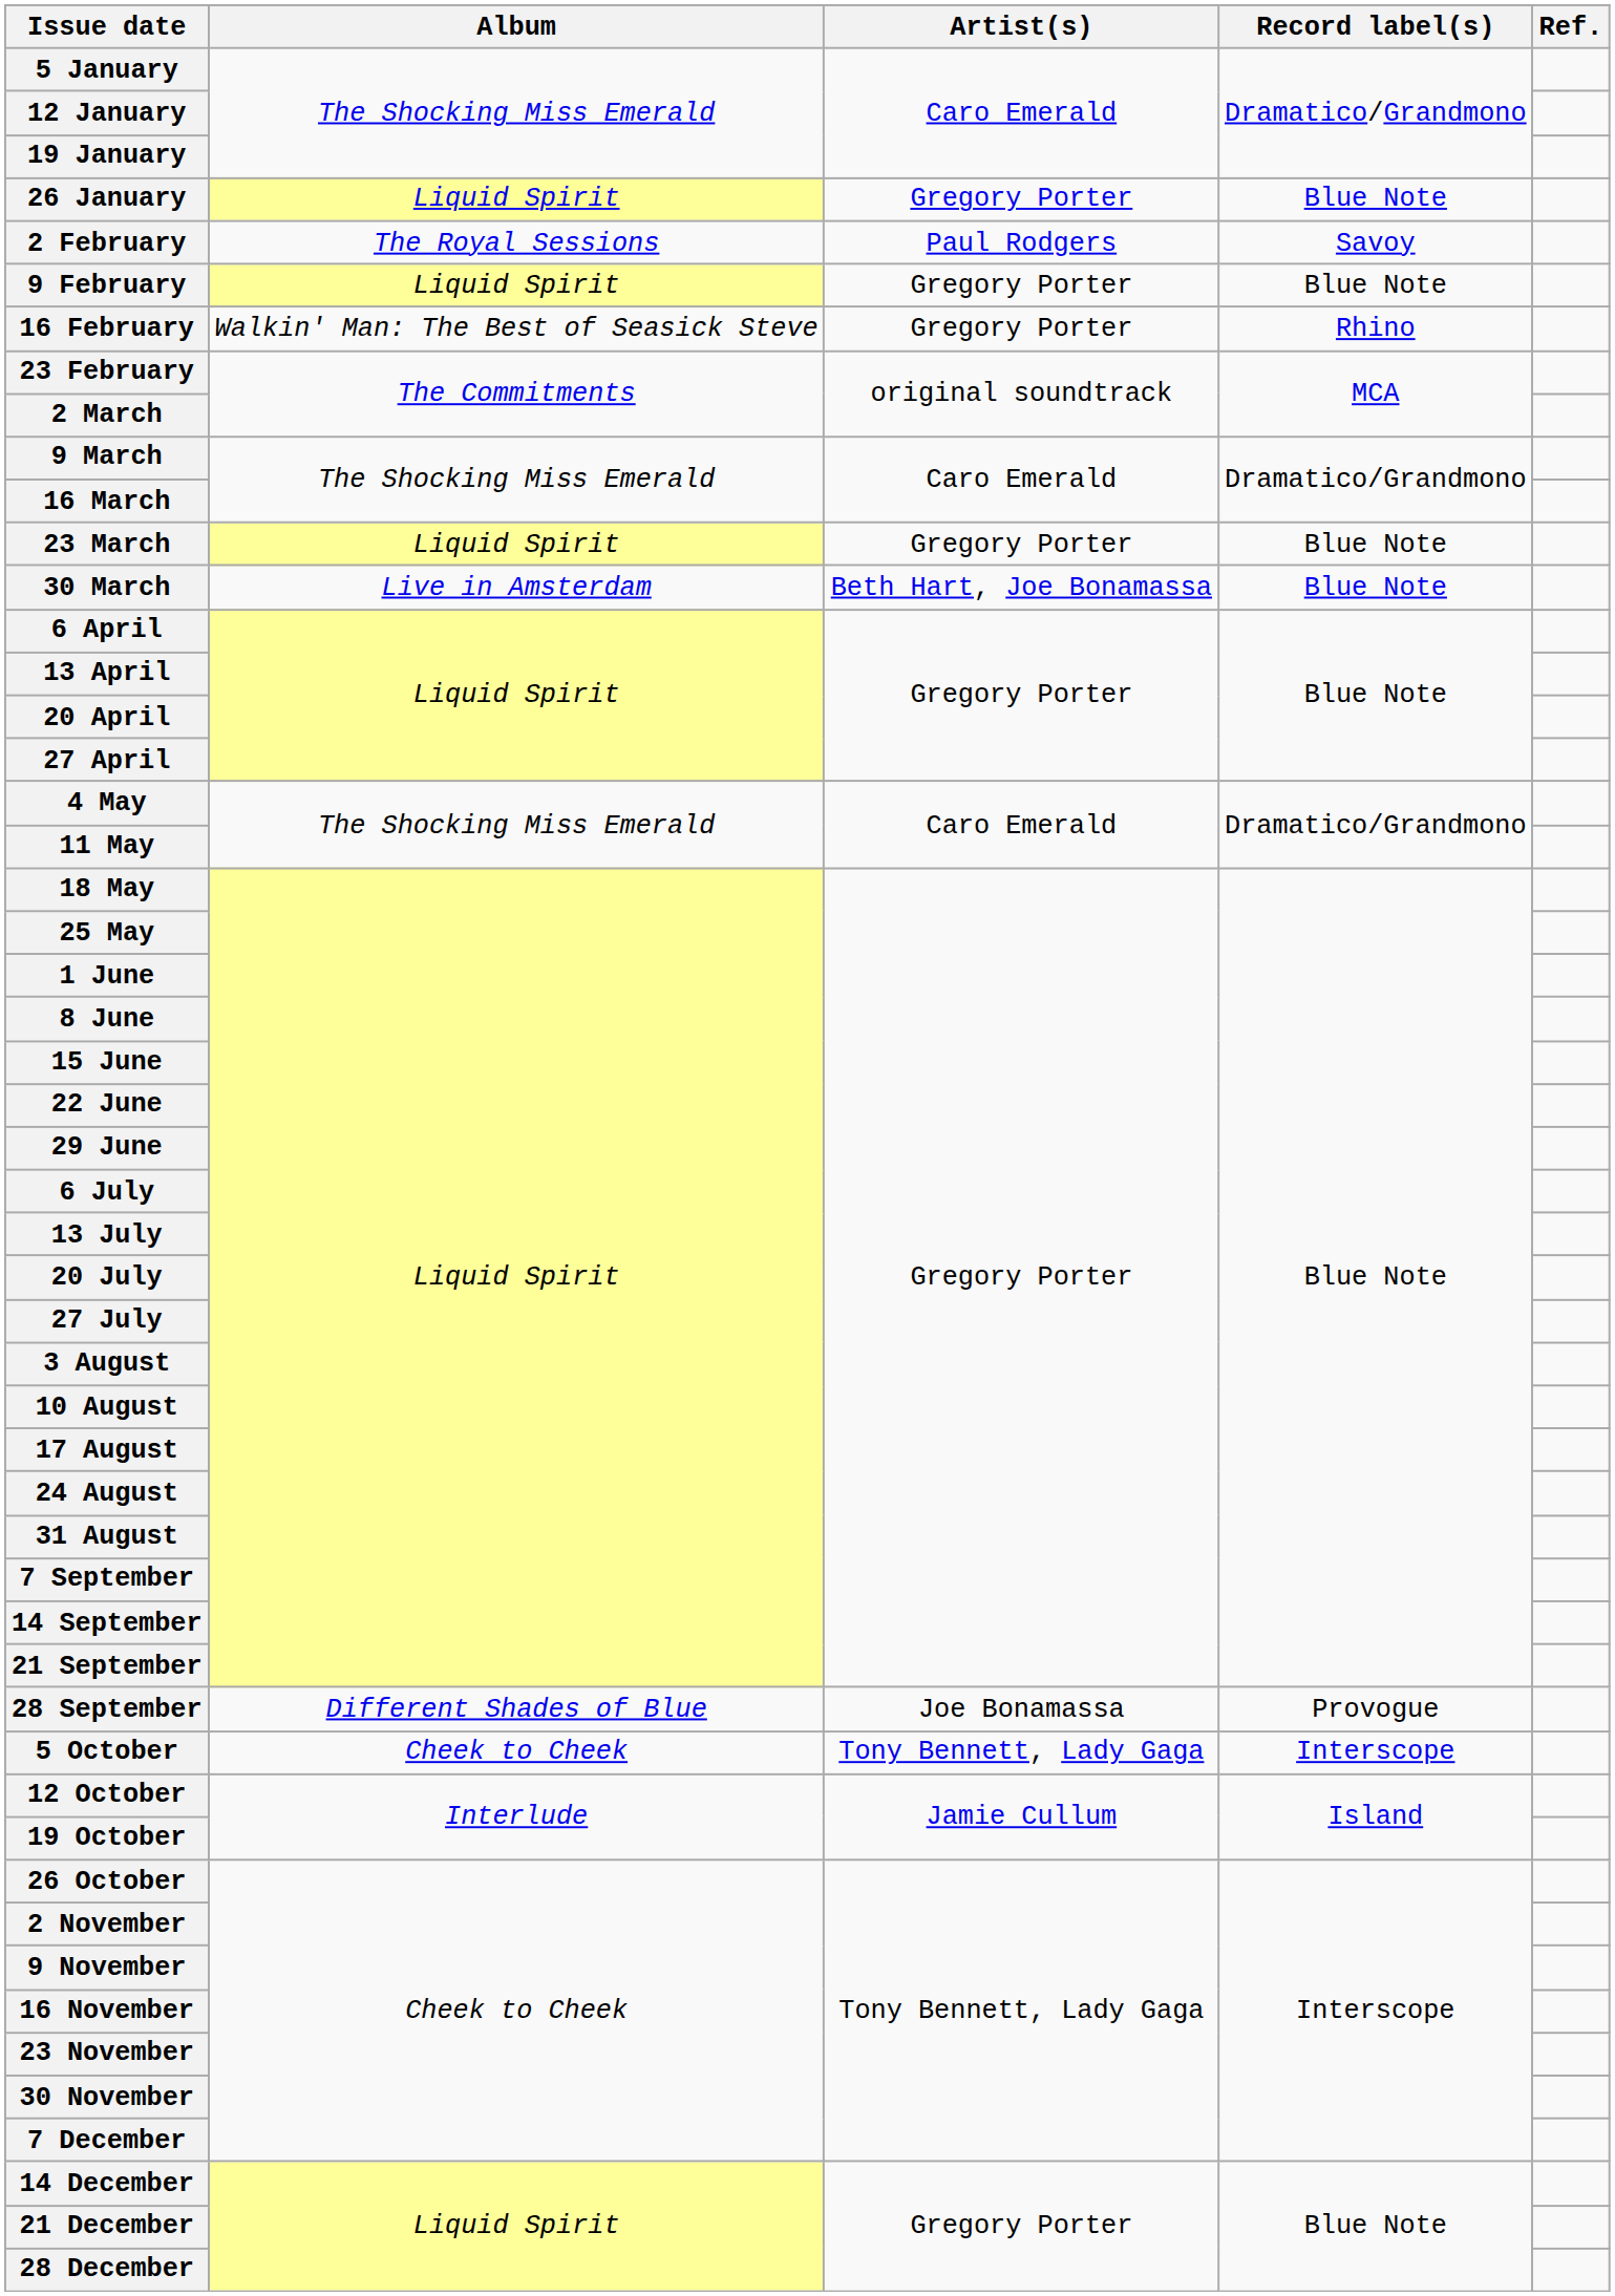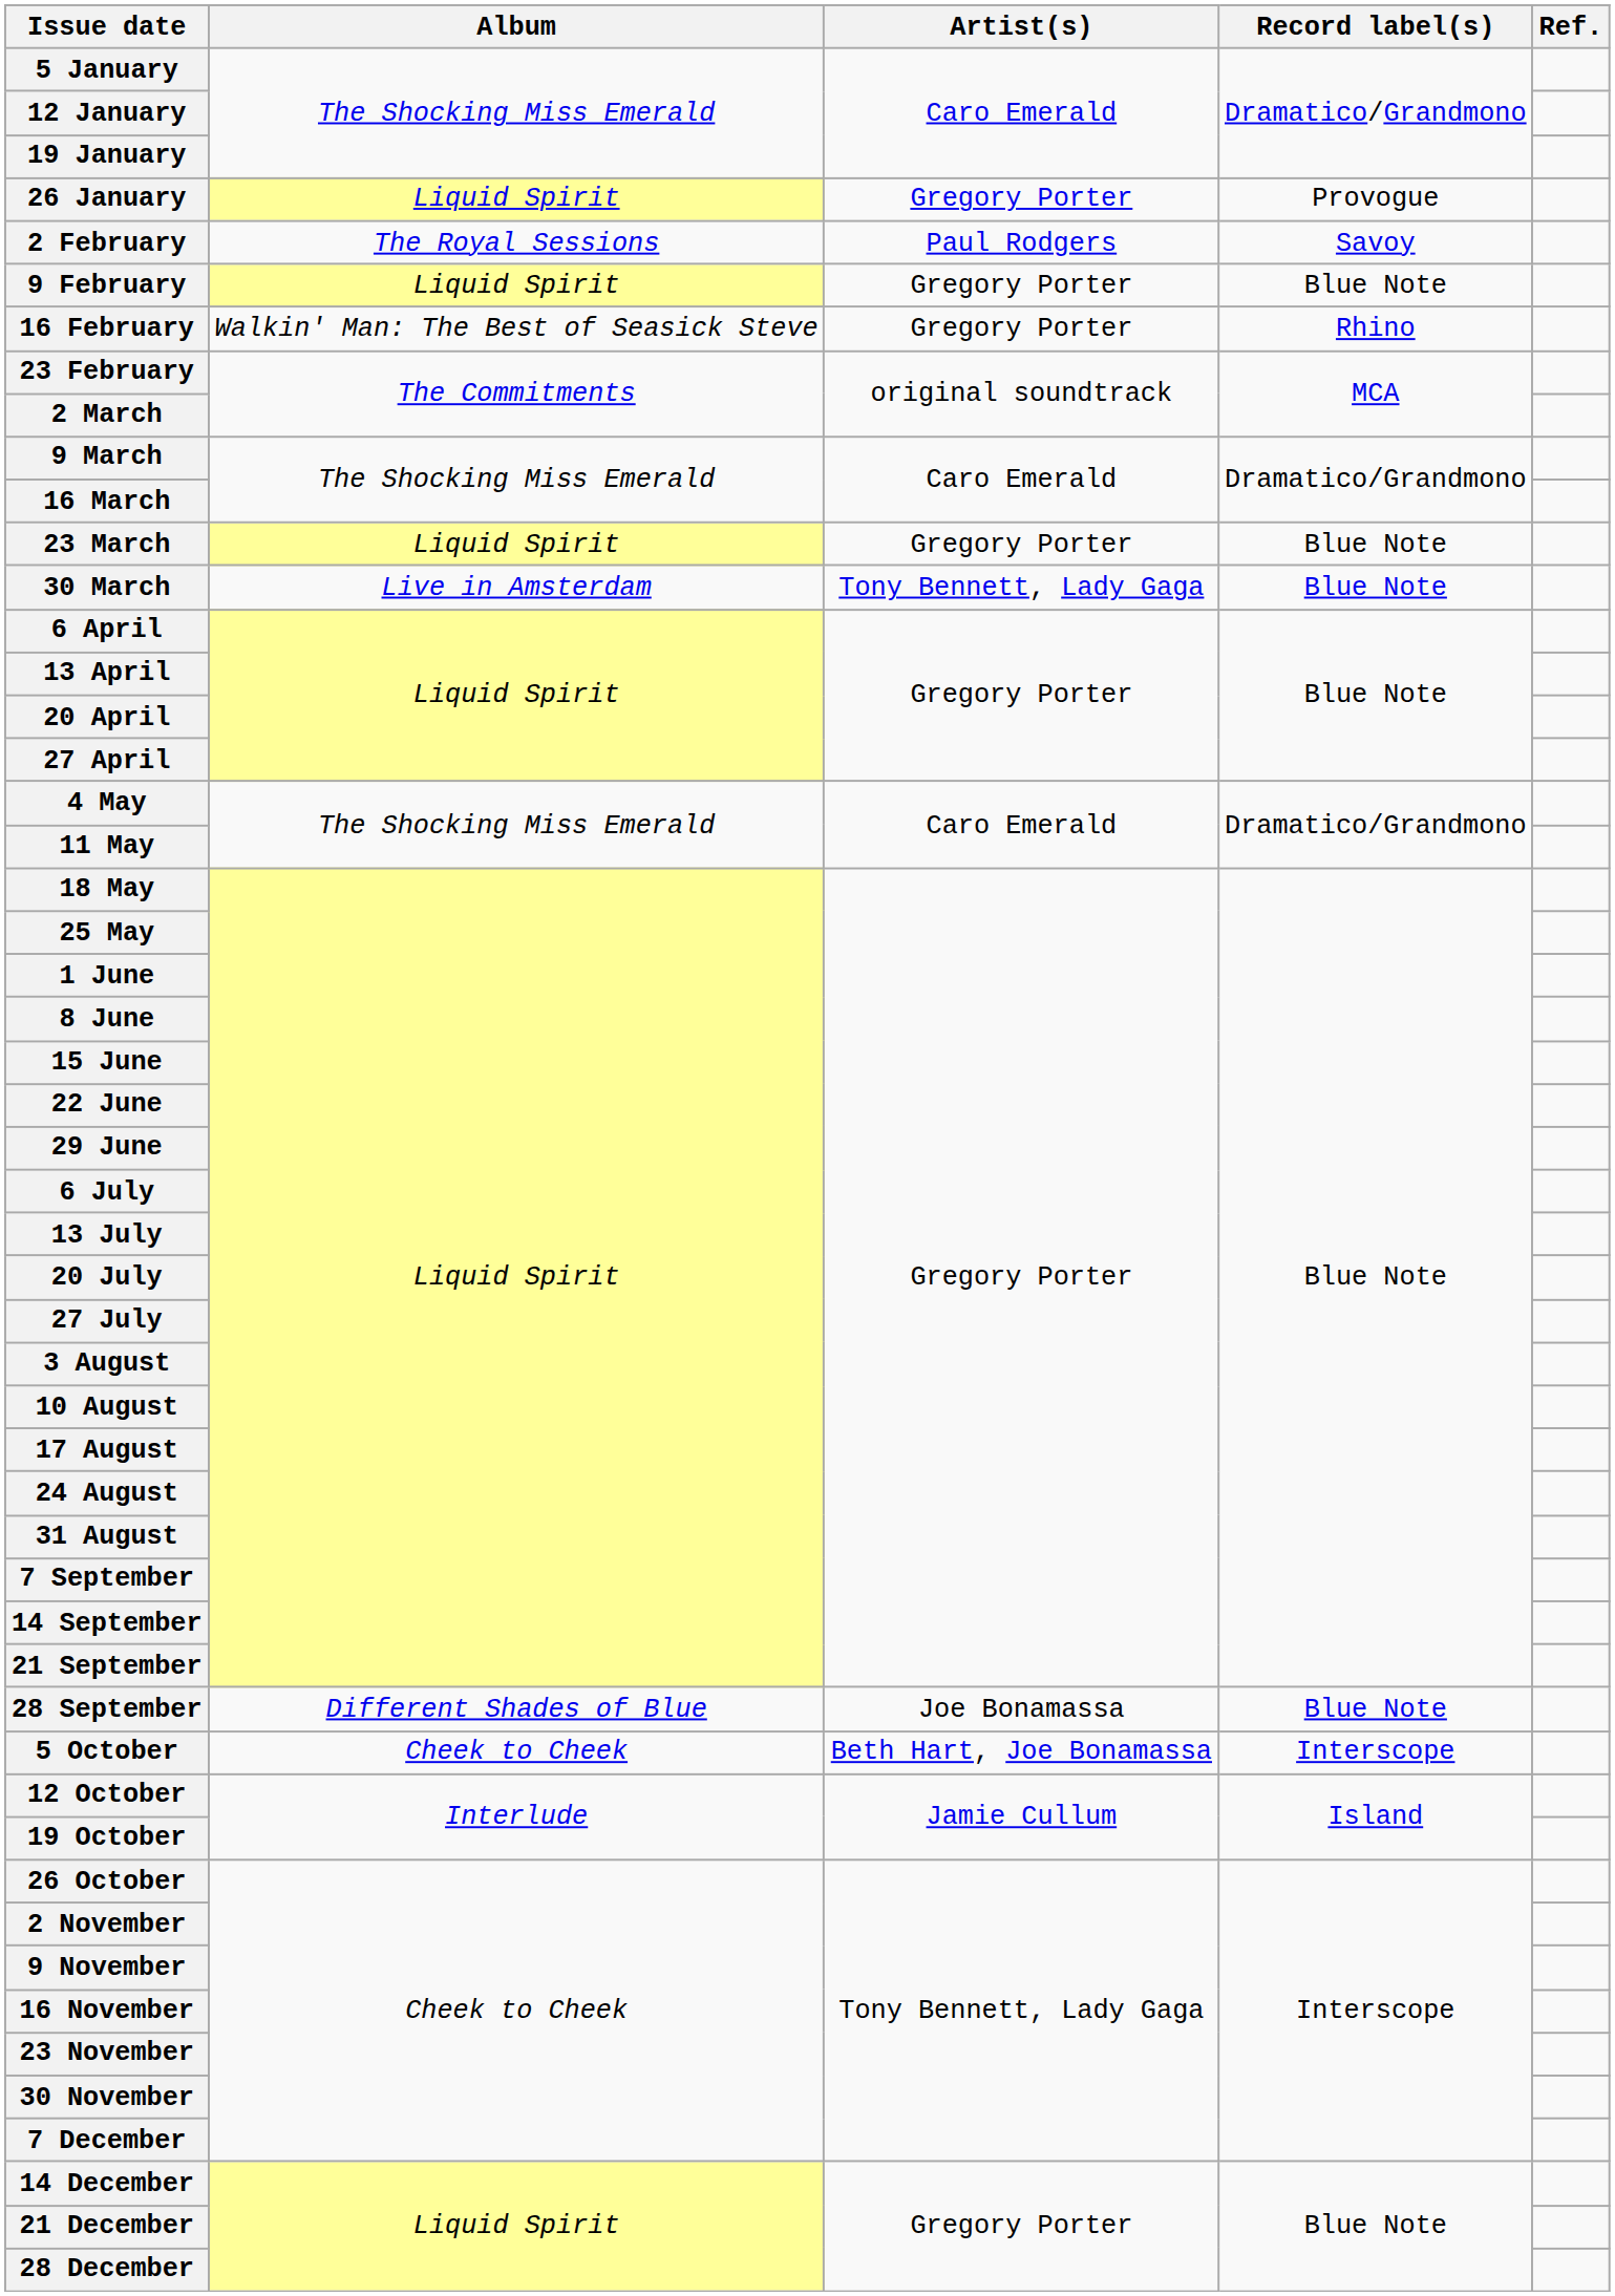26 January | Record label(s): Blue Note -> Provogue
30 March | Artist(s): Beth Hart, Joe Bonamassa -> Tony Bennett, Lady Gaga
28 September | Record label(s): Provogue -> Blue Note
5 October | Artist(s): Tony Bennett, Lady Gaga -> Beth Hart, Joe Bonamassa
